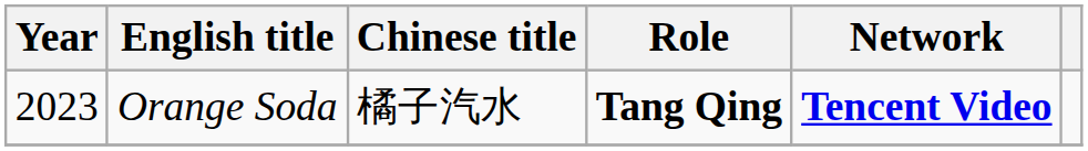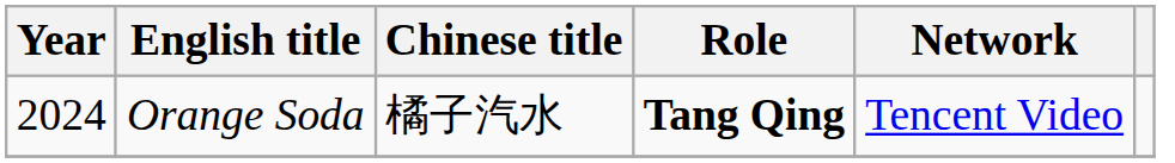Orange Soda | Year: 2023 -> 2024
Orange Soda | Network: bold -> normal
